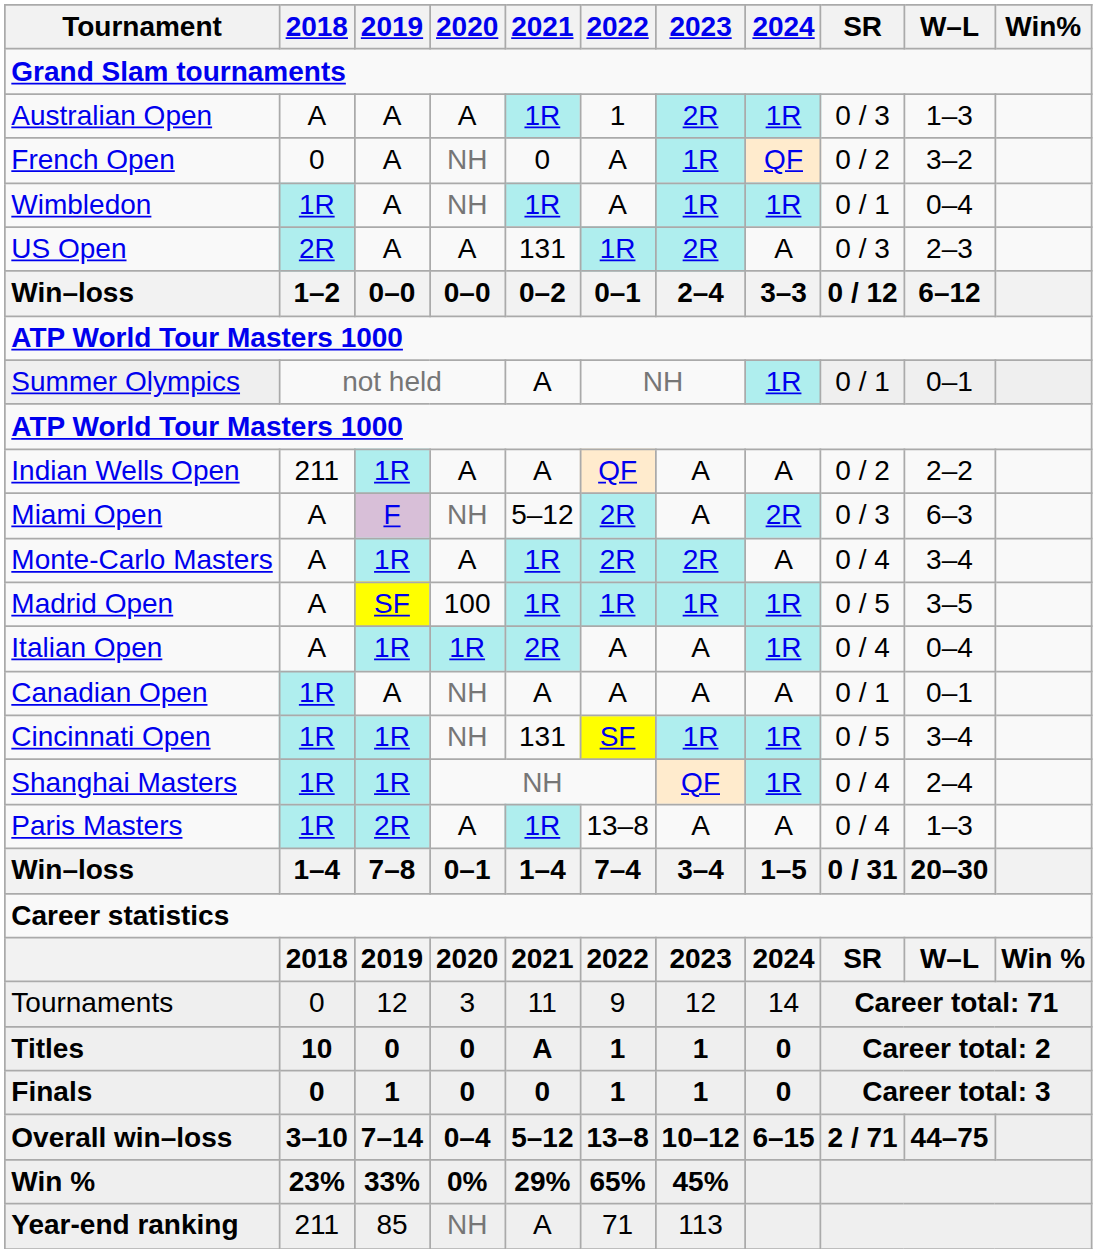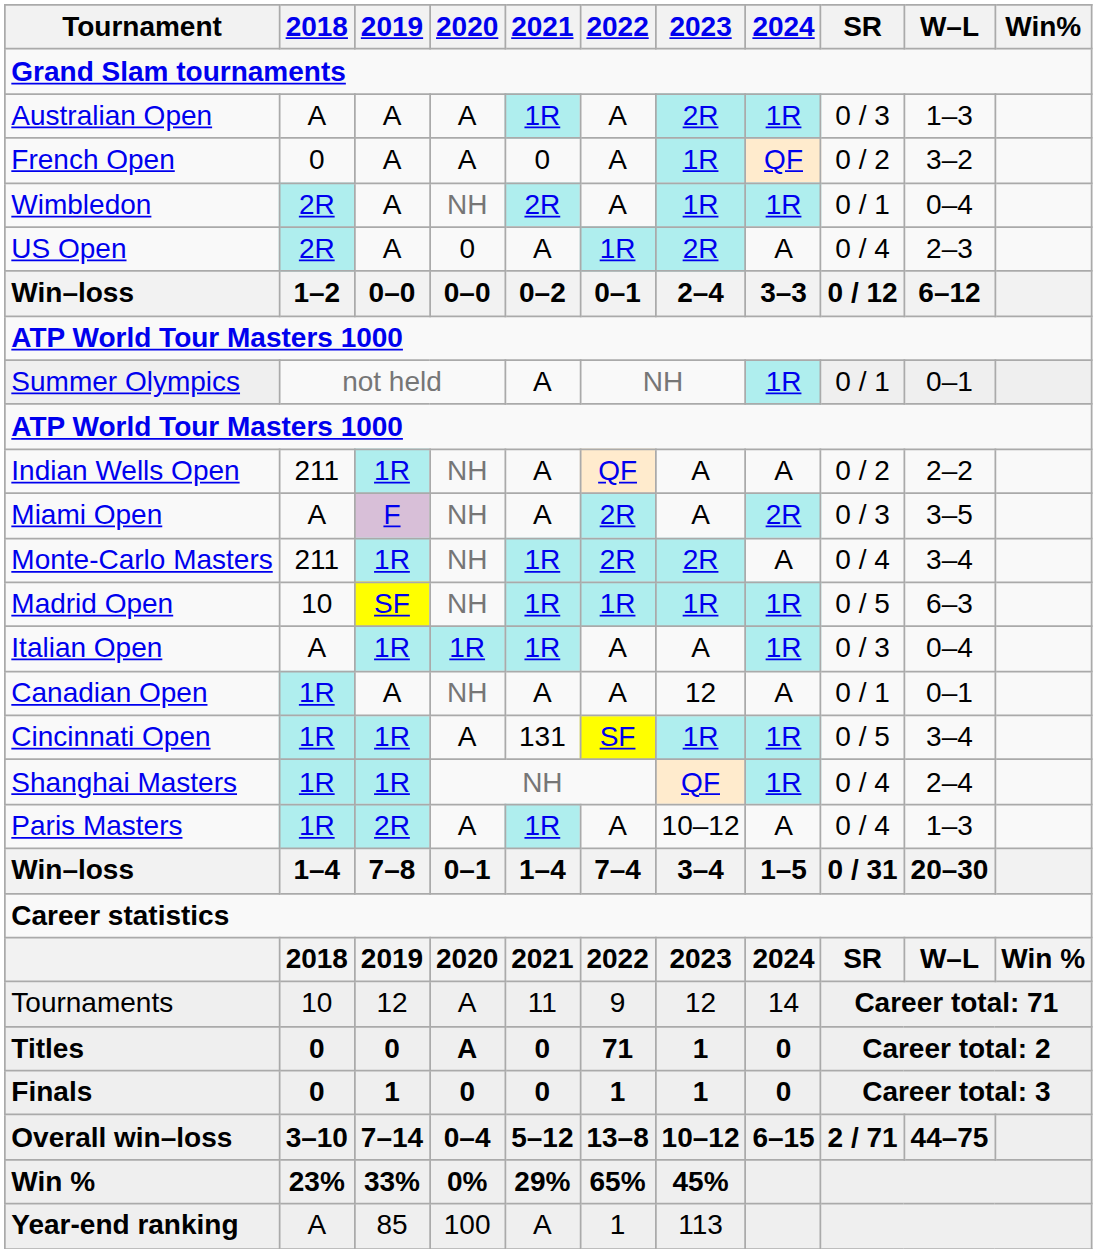Australian Open | 2022: 1 -> A
French Open | 2020: NH -> A
Wimbledon | 2018: 1R -> 2R
Wimbledon | 2021: 1R -> 2R
US Open | 2020: A -> 0
US Open | 2021: 131 -> A
US Open | SR: 0 / 3 -> 0 / 4
Indian Wells Open | 2020: A -> NH
Miami Open | 2021: 5–12 -> A
Miami Open | W–L: 6–3 -> 3–5
Monte-Carlo Masters | 2018: A -> 211
Monte-Carlo Masters | 2020: A -> NH
Madrid Open | 2018: A -> 10
Madrid Open | 2020: 100 -> NH
Madrid Open | W–L: 3–5 -> 6–3
Italian Open | 2021: 2R -> 1R
Italian Open | SR: 0 / 4 -> 0 / 3
Canadian Open | 2023: A -> 12
Cincinnati Open | 2020: NH -> A
Paris Masters | 2022: 13–8 -> A
Paris Masters | 2023: A -> 10–12
Tournaments | 2018: 0 -> 10
Tournaments | 2020: 3 -> A
Titles | 2018: 10 -> 0
Titles | 2020: 0 -> A
Titles | 2021: A -> 0
Titles | 2022: 1 -> 71
Year-end ranking | 2018: 211 -> A
Year-end ranking | 2020: NH -> 100
Year-end ranking | 2022: 71 -> 1
